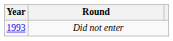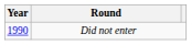Did not enter | Year: 1993 -> 1990
